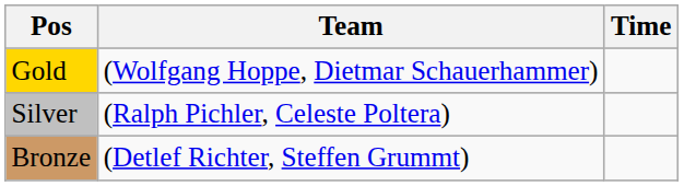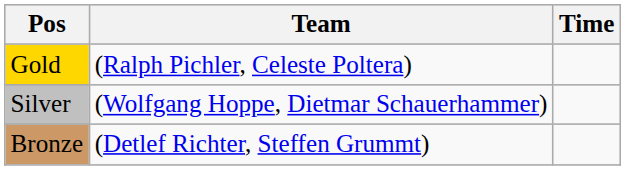Gold | Team: (Wolfgang Hoppe, Dietmar Schauerhammer) -> (Ralph Pichler, Celeste Poltera)
Silver | Team: (Ralph Pichler, Celeste Poltera) -> (Wolfgang Hoppe, Dietmar Schauerhammer)
